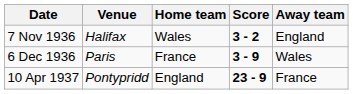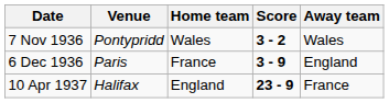7 Nov 1936 | Venue: Halifax -> Pontypridd
7 Nov 1936 | Away team: England -> Wales
6 Dec 1936 | Away team: Wales -> England
10 Apr 1937 | Venue: Pontypridd -> Halifax
